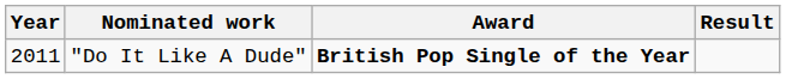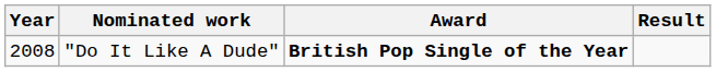"Do It Like A Dude" | Year: 2011 -> 2008
